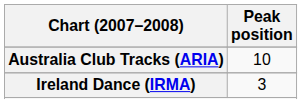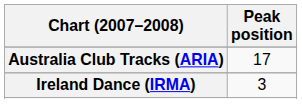Australia Club Tracks (ARIA) | Peak position: 10 -> 17
